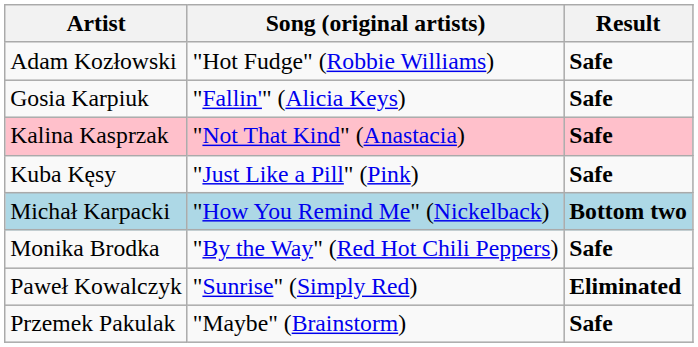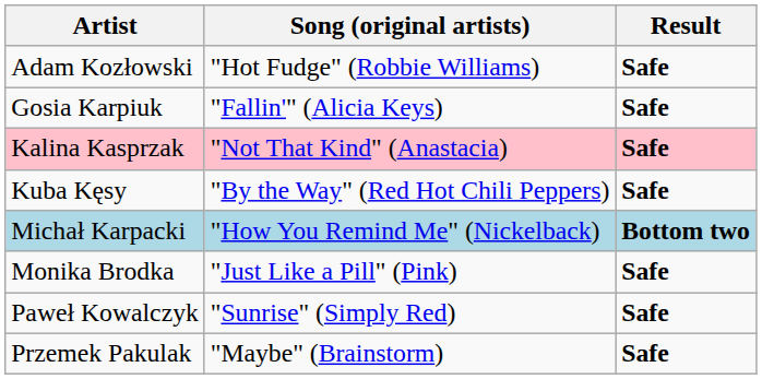Kuba Kęsy | Song (original artists): "Just Like a Pill" (Pink) -> "By the Way" (Red Hot Chili Peppers)
Monika Brodka | Song (original artists): "By the Way" (Red Hot Chili Peppers) -> "Just Like a Pill" (Pink)
Paweł Kowalczyk | Result: Eliminated -> Safe
